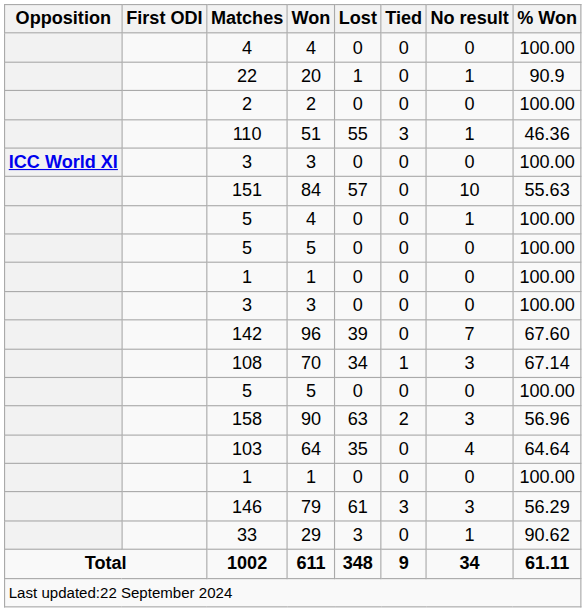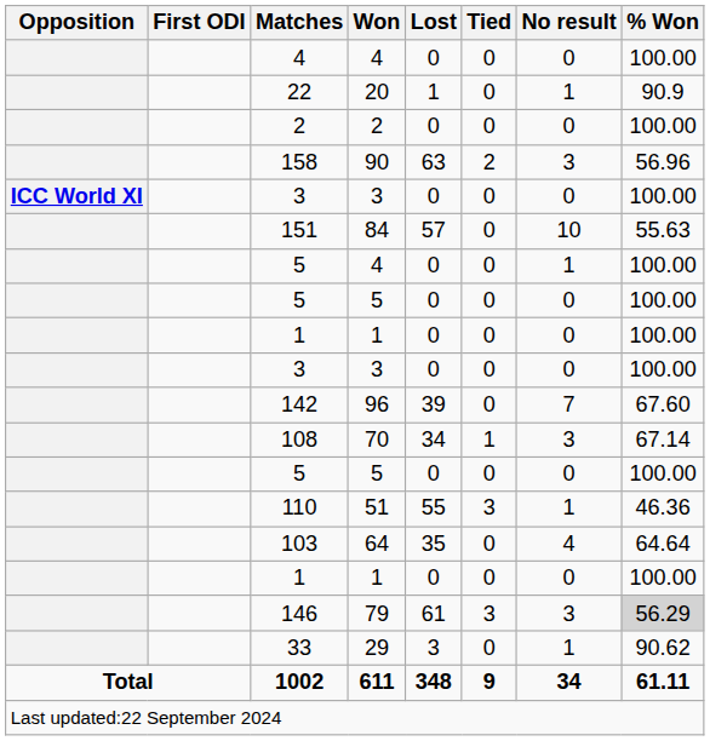rows swapped: 158 <-> 110
146 | % Won: no background -> lightgrey background
